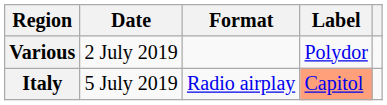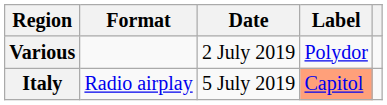columns swapped: Date <-> Format
